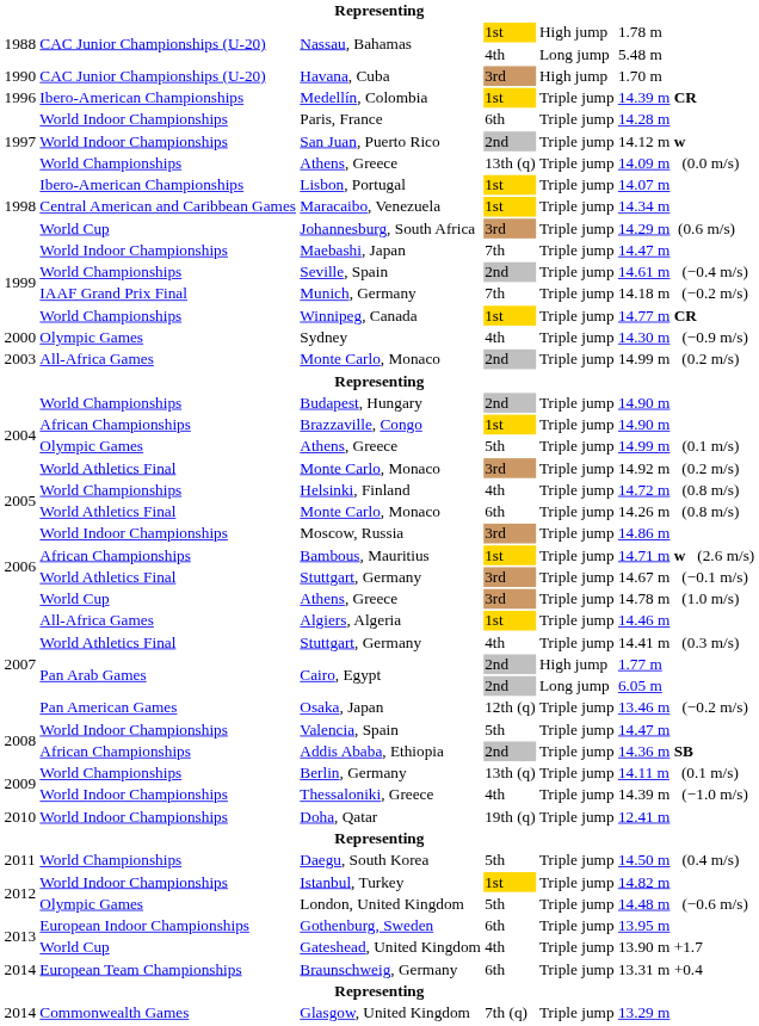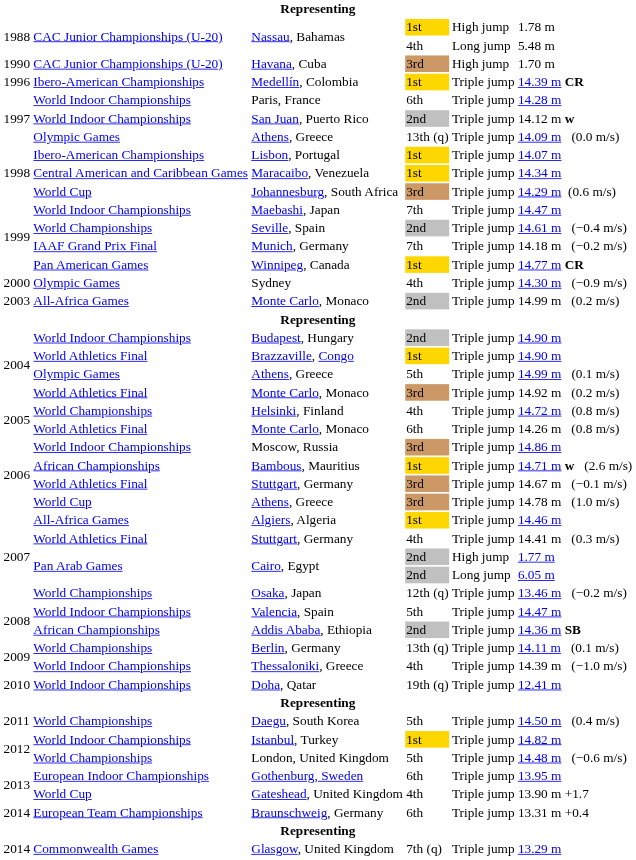Athens, Greece / 13th (q) | column 2: World Championships -> Olympic Games
Winnipeg, Canada | column 2: World Championships -> Pan American Games
Budapest, Hungary | column 2: World Championships -> World Indoor Championships
Brazzaville, Congo | column 2: African Championships -> World Athletics Final
Osaka, Japan | column 2: Pan American Games -> World Championships
London, United Kingdom | column 2: Olympic Games -> World Championships
